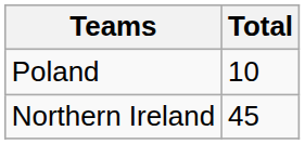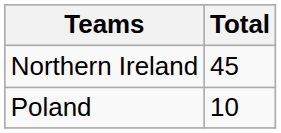rows swapped: Northern Ireland <-> Poland
